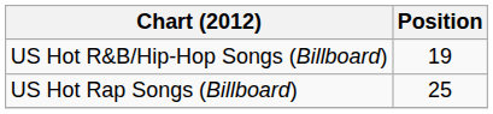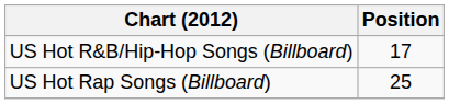US Hot R&B/Hip-Hop Songs (Billboard) | Position: 19 -> 17
